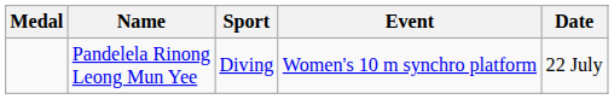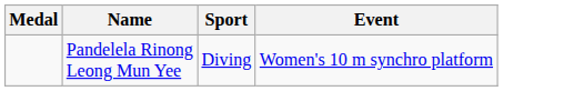- column: Date | 22 July
